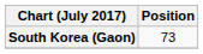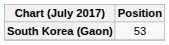South Korea (Gaon) | Position: 73 -> 53
